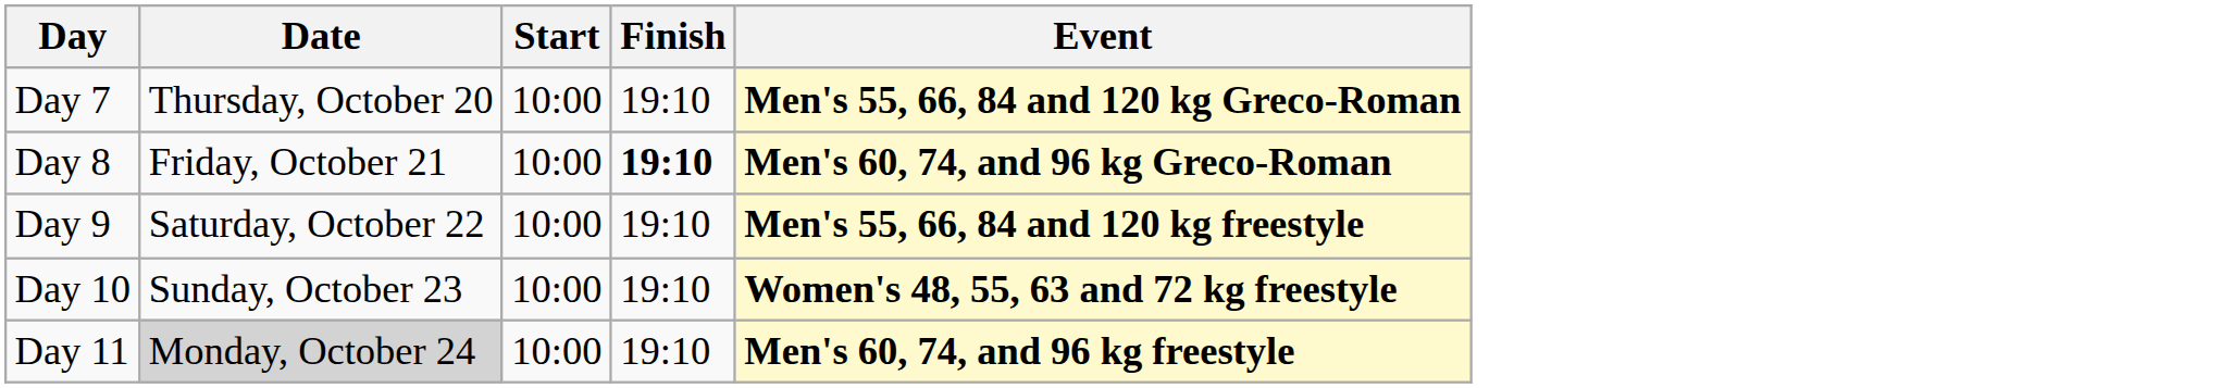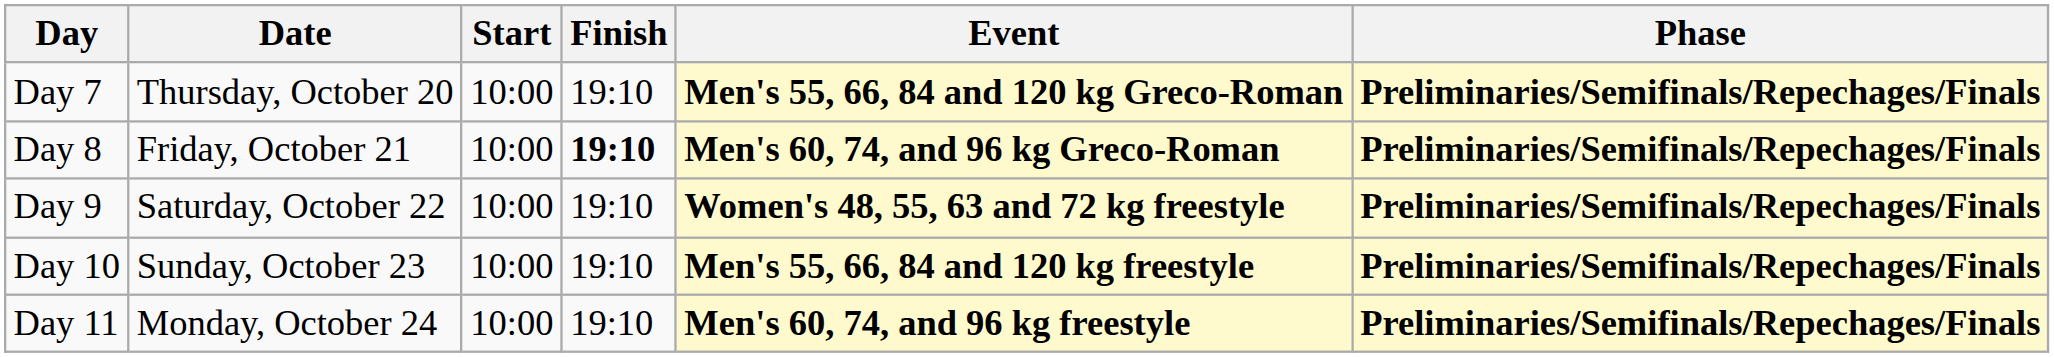+ column: Phase | Preliminaries/Semifinals/Repechages/Finals | Preliminaries/Semifinals/Repechages/Finals | Preliminaries/Semifinals/Repechages/Finals | Preliminaries/Semifinals/Repechages/Finals | Preliminaries/Semifinals/Repechages/Finals
Day 9 | Event: Men's 55, 66, 84 and 120 kg freestyle -> Women's 48, 55, 63 and 72 kg freestyle
Day 10 | Event: Women's 48, 55, 63 and 72 kg freestyle -> Men's 55, 66, 84 and 120 kg freestyle
Day 11 | Date: lightgrey background -> no background
